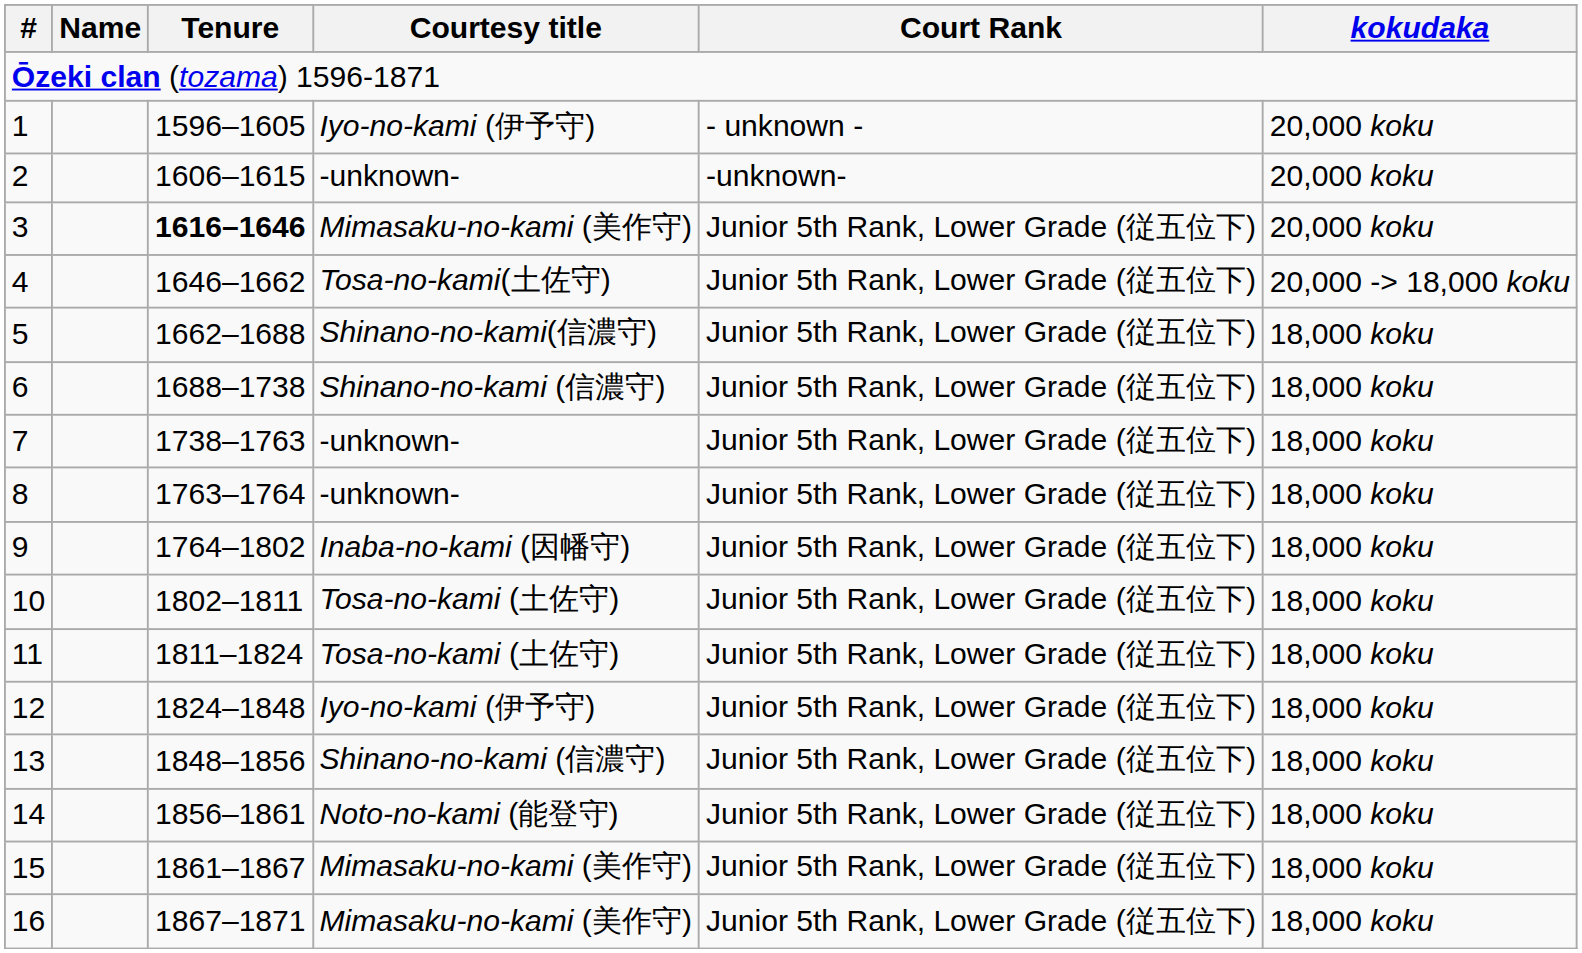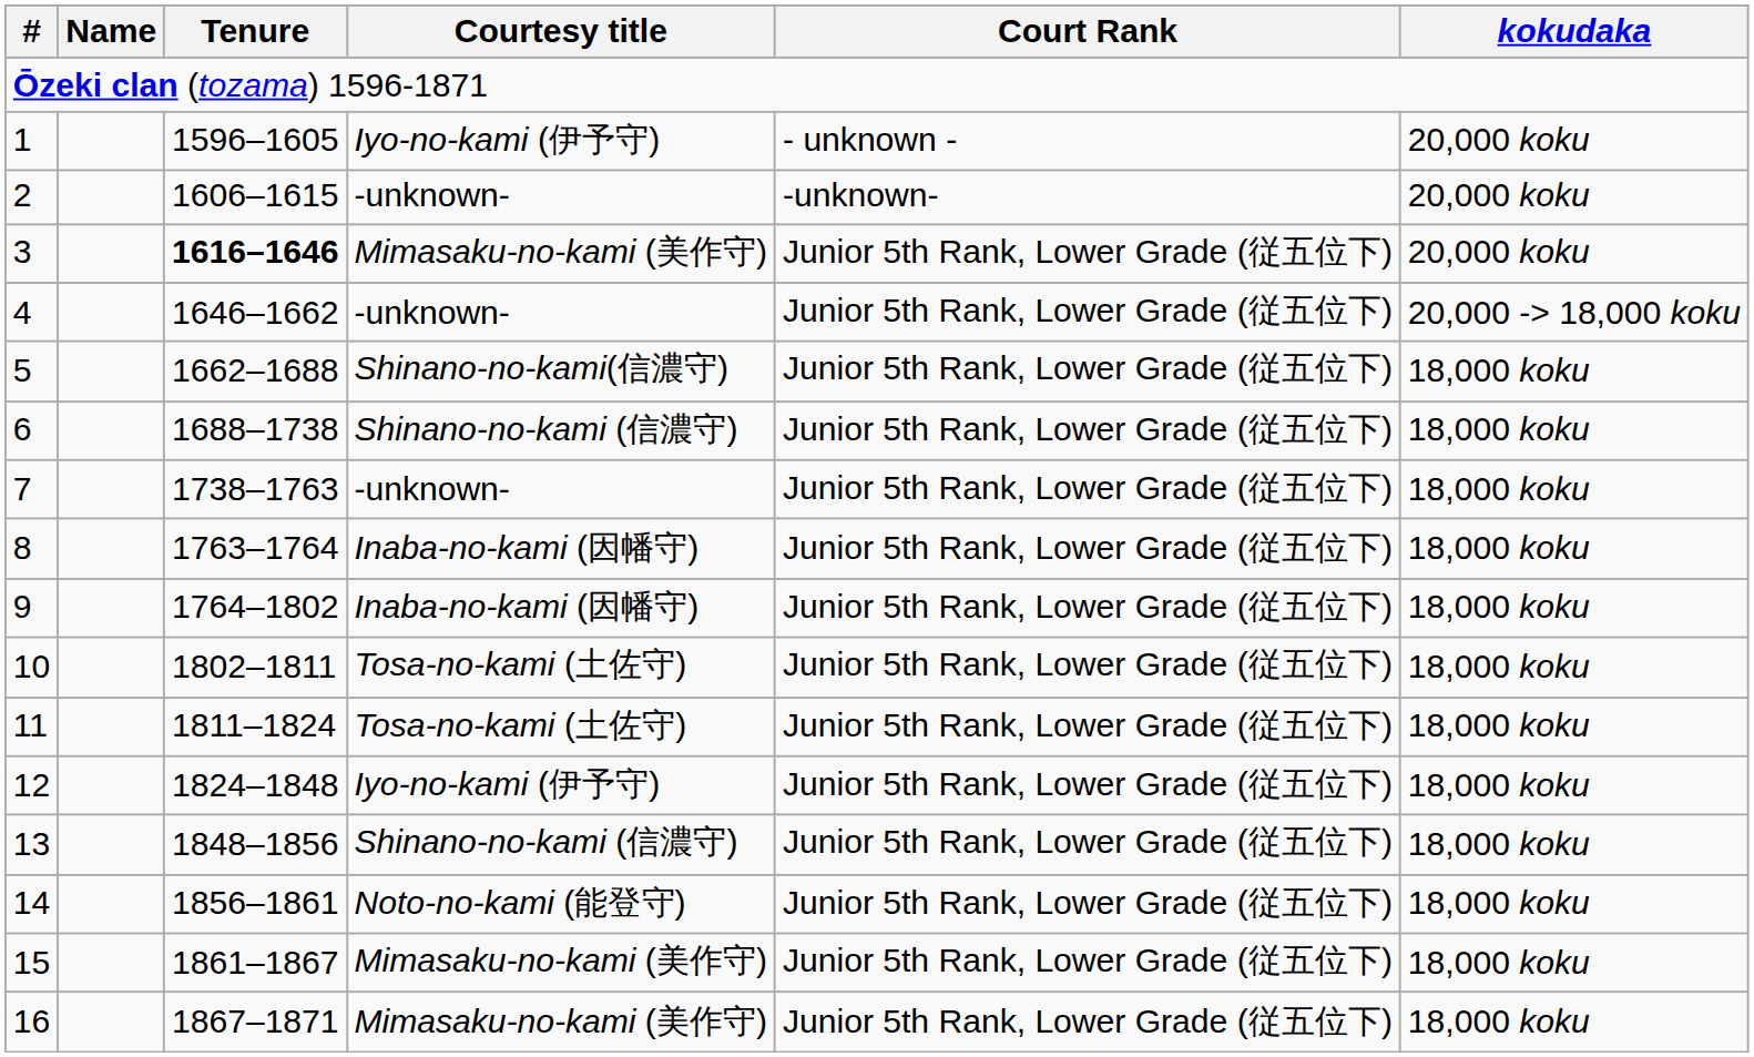4 | Courtesy title: Tosa-no-kami(土佐守) -> -unknown-
8 | Courtesy title: -unknown- -> Inaba-no-kami (因幡守)
